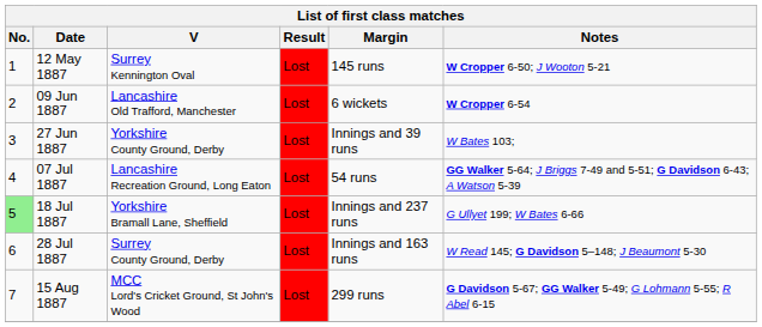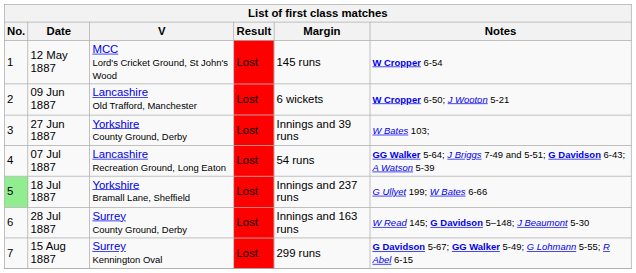12 May 1887 | V: Surrey Kennington Oval -> MCC Lord's Cricket Ground, St John's Wood
12 May 1887 | Notes: W Cropper 6-50; J Wooton 5-21 -> W Cropper 6-54
09 Jun 1887 | Notes: W Cropper 6-54 -> W Cropper 6-50; J Wooton 5-21
15 Aug 1887 | V: MCC Lord's Cricket Ground, St John's Wood -> Surrey Kennington Oval
